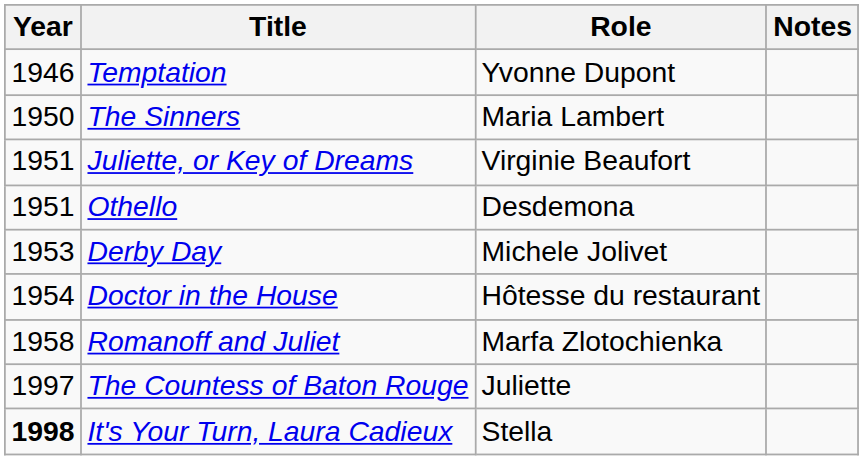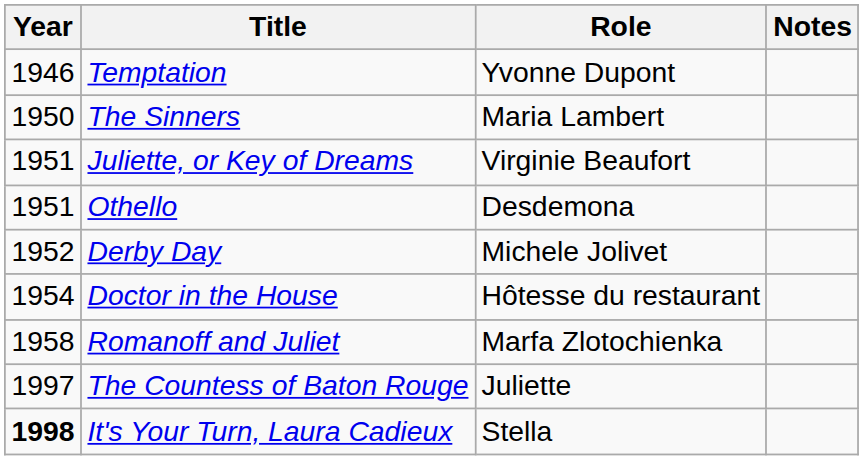Derby Day | Year: 1953 -> 1952
